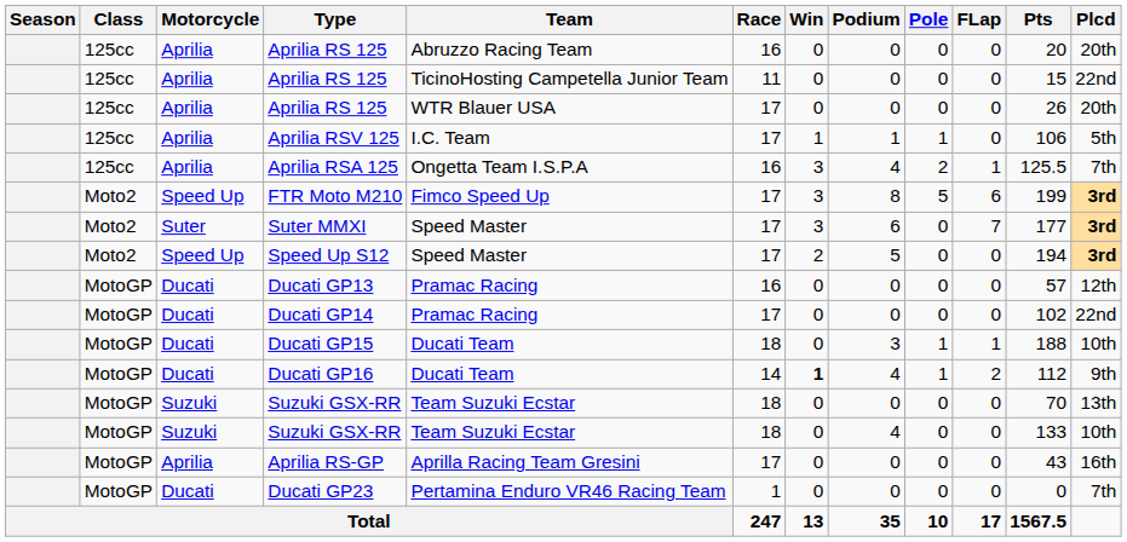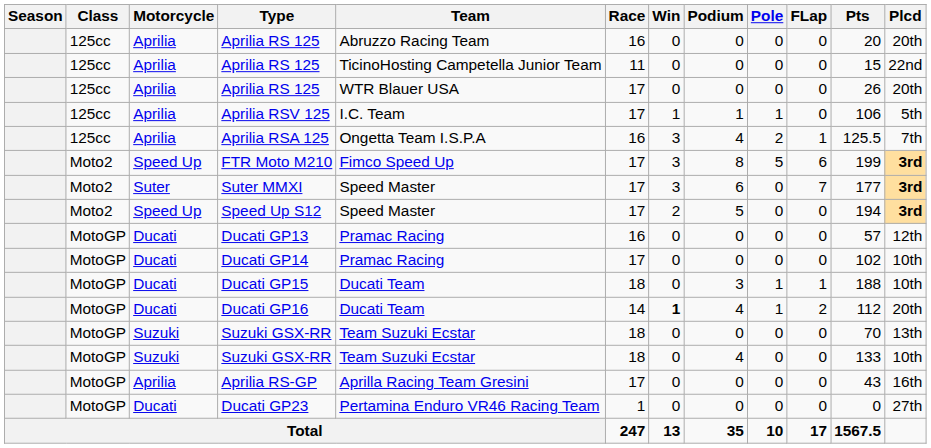Ducati GP14 | Plcd: 22nd -> 10th
Ducati GP16 | Plcd: 9th -> 20th
Ducati GP23 | Plcd: 7th -> 27th
